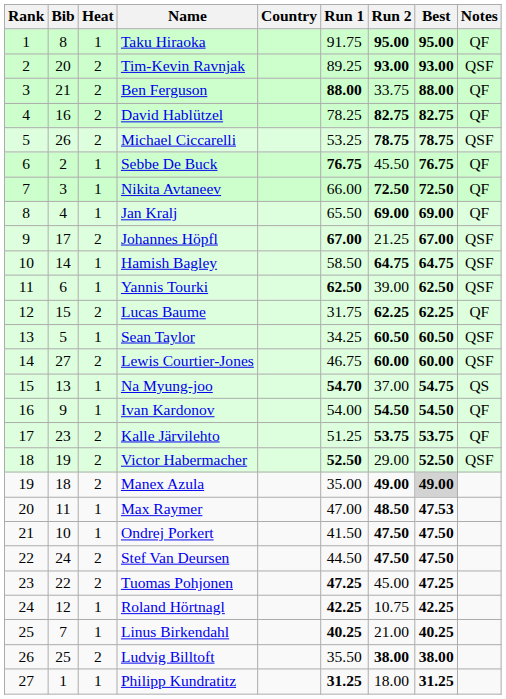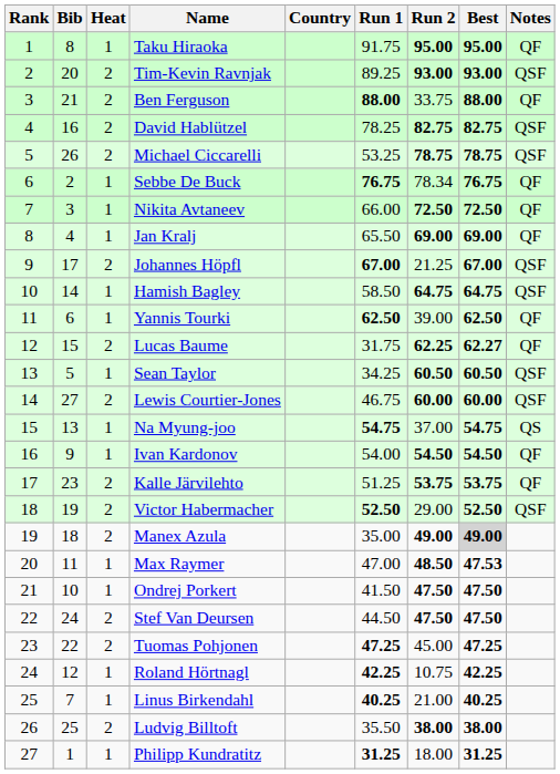David Hablützel | Notes: QF -> QSF
Sebbe De Buck | Run 2: 45.50 -> 78.34
Yannis Tourki | Notes: QSF -> QF
Lucas Baume | Best: 62.25 -> 62.27
Na Myung-joo | Run 1: 54.70 -> 54.75
